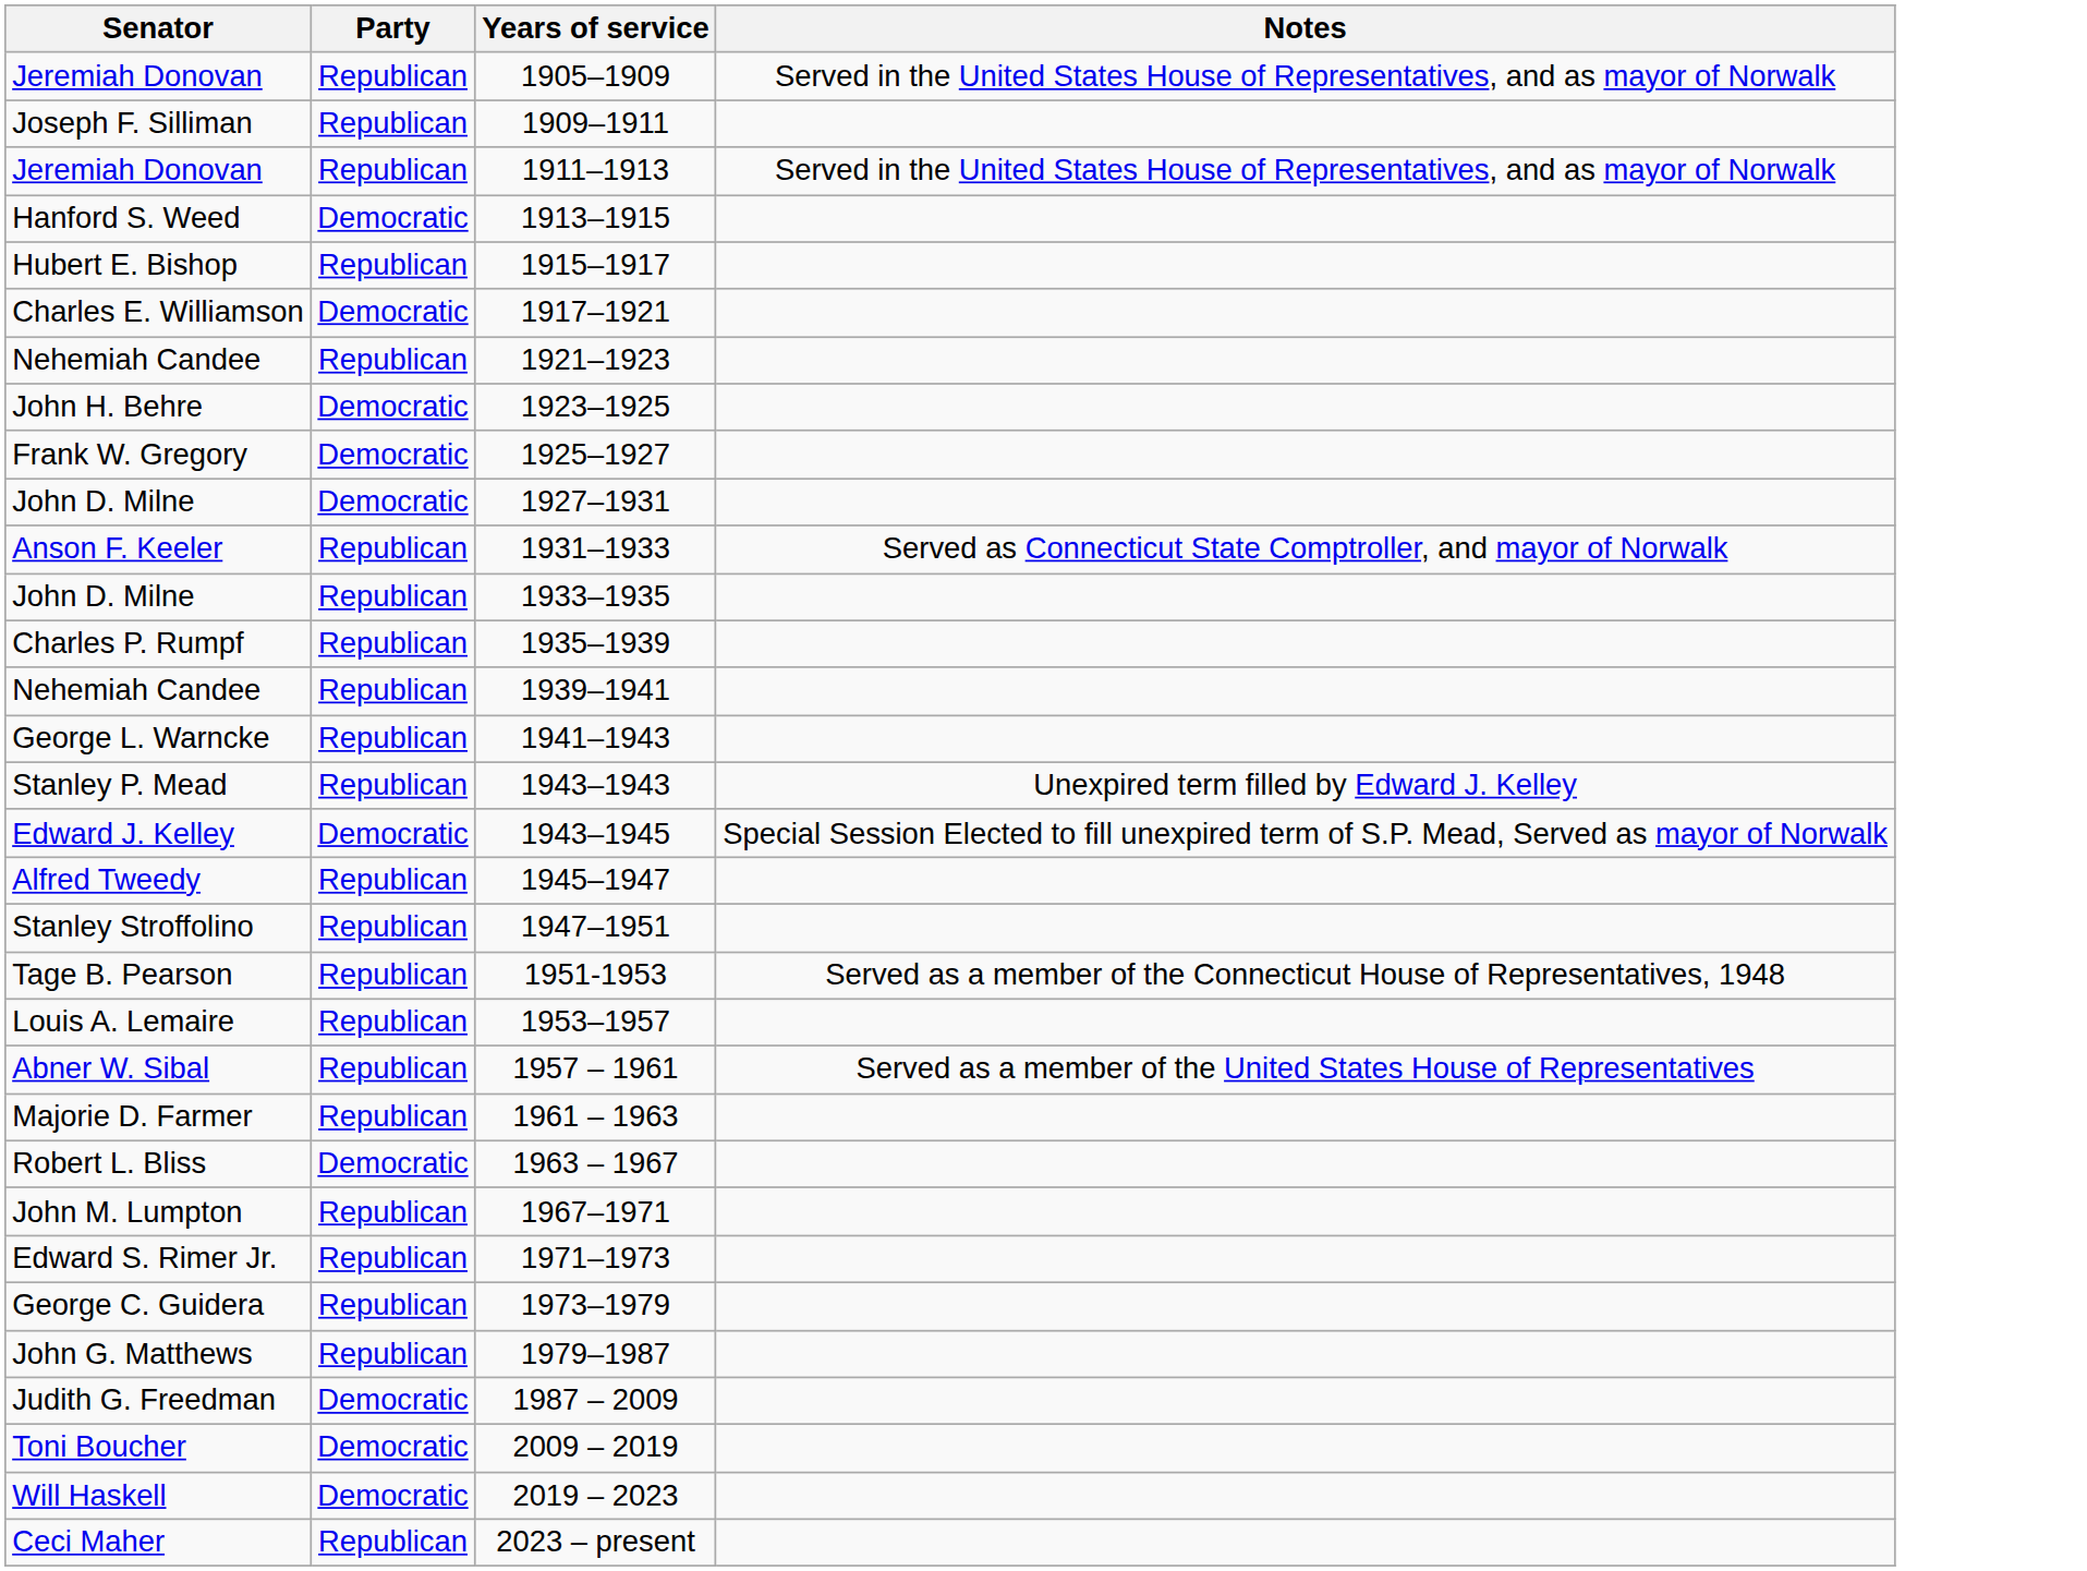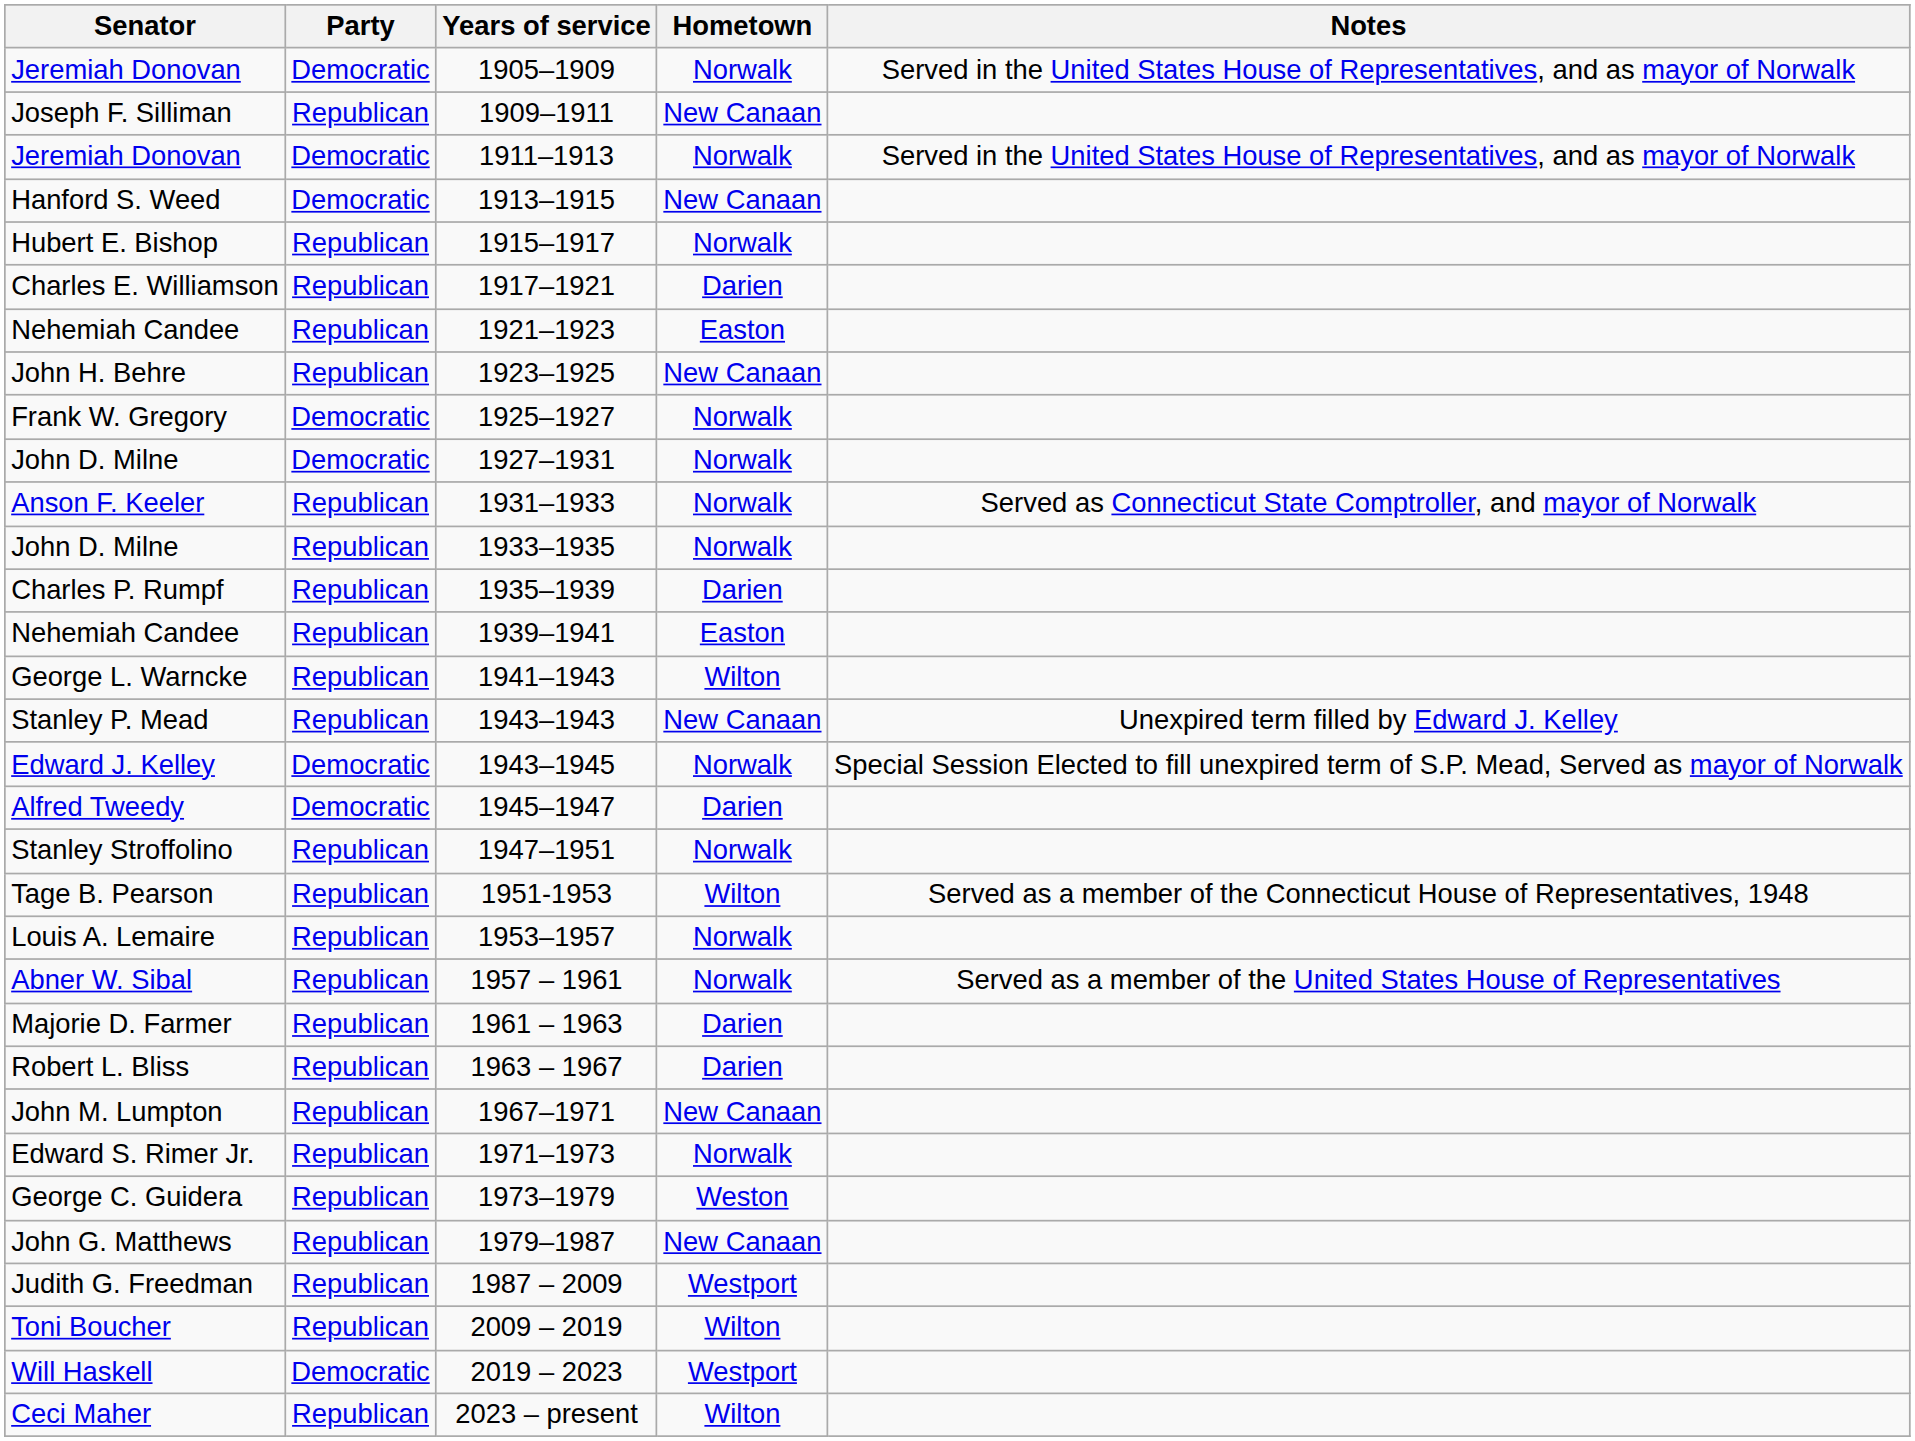+ column: Hometown | Norwalk | New Canaan | Norwalk | New Canaan | Norwalk | Darien | Easton | New Canaan | Norwalk | Norwalk | Norwalk | Norwalk | Darien | Easton | Wilton | New Canaan | Norwalk | Darien | Norwalk | Wilton | Norwalk | Norwalk | Darien | Darien | New Canaan | Norwalk | Weston | New Canaan | Westport | Wilton | Westport | Wilton
Jeremiah Donovan / 1905–1909 | Party: Republican -> Democratic
Jeremiah Donovan / 1911–1913 | Party: Republican -> Democratic
Charles E. Williamson | Party: Democratic -> Republican
John H. Behre | Party: Democratic -> Republican
Alfred Tweedy | Party: Republican -> Democratic
Robert L. Bliss | Party: Democratic -> Republican
Judith G. Freedman | Party: Democratic -> Republican
Toni Boucher | Party: Democratic -> Republican
